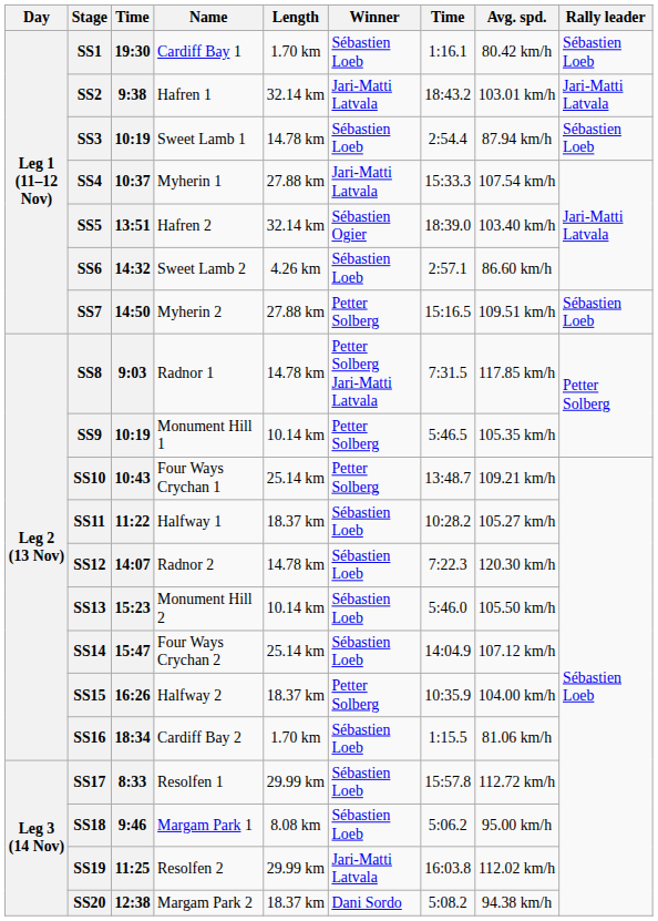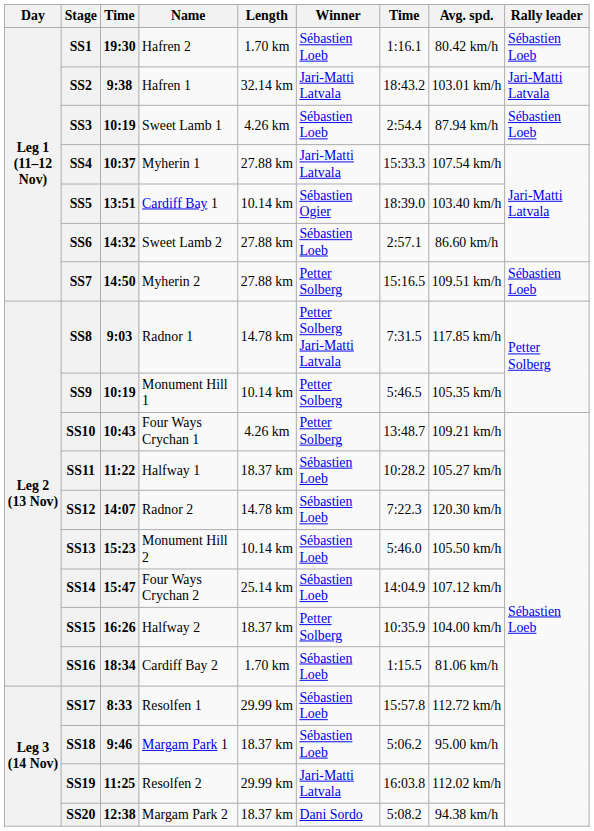SS1 | Name: Cardiff Bay 1 -> Hafren 2
SS3 | Length: 14.78 km -> 4.26 km
SS5 | Name: Hafren 2 -> Cardiff Bay 1
SS5 | Length: 32.14 km -> 10.14 km
SS6 | Length: 4.26 km -> 27.88 km
SS10 | Length: 25.14 km -> 4.26 km
SS18 | Length: 8.08 km -> 18.37 km
